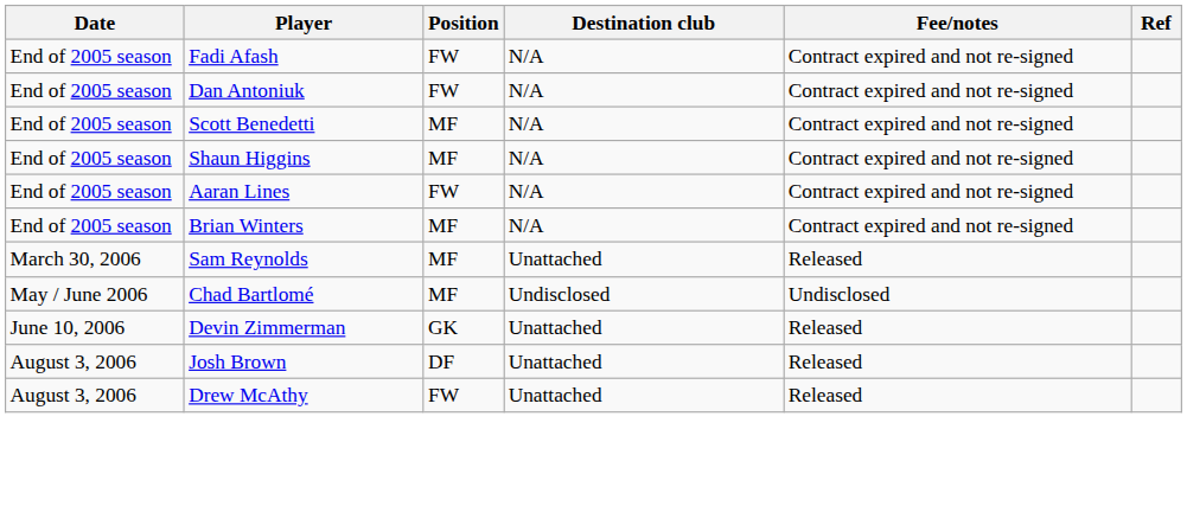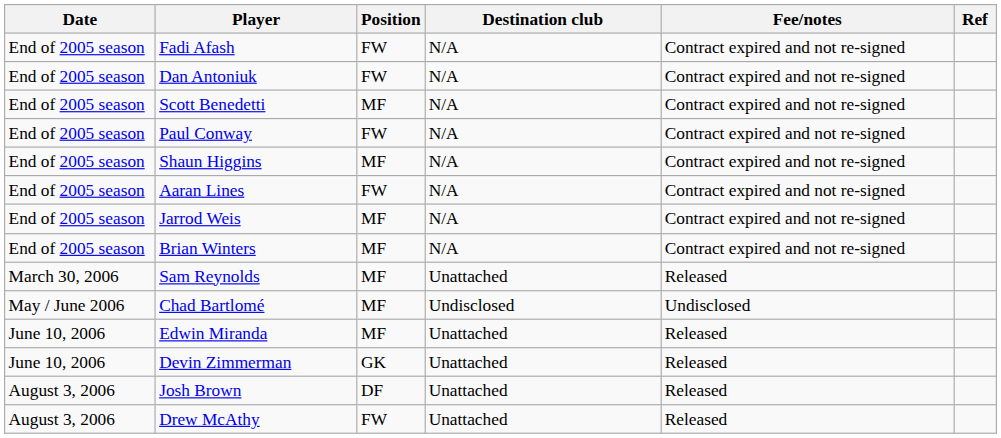+ row: End of 2005 season | Paul Conway | FW | N/A | Contract expired and not re-signed
+ row: End of 2005 season | Jarrod Weis | MF | N/A | Contract expired and not re-signed
+ row: June 10, 2006 | Edwin Miranda | MF | Unattached | Released
